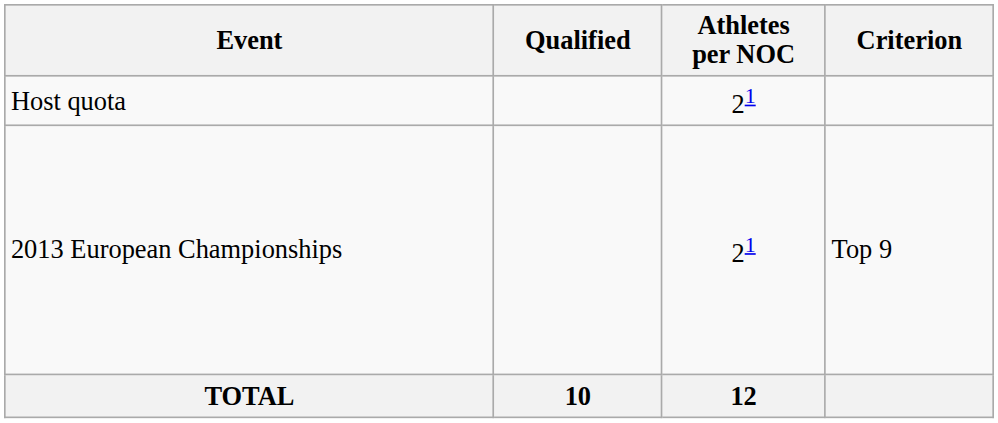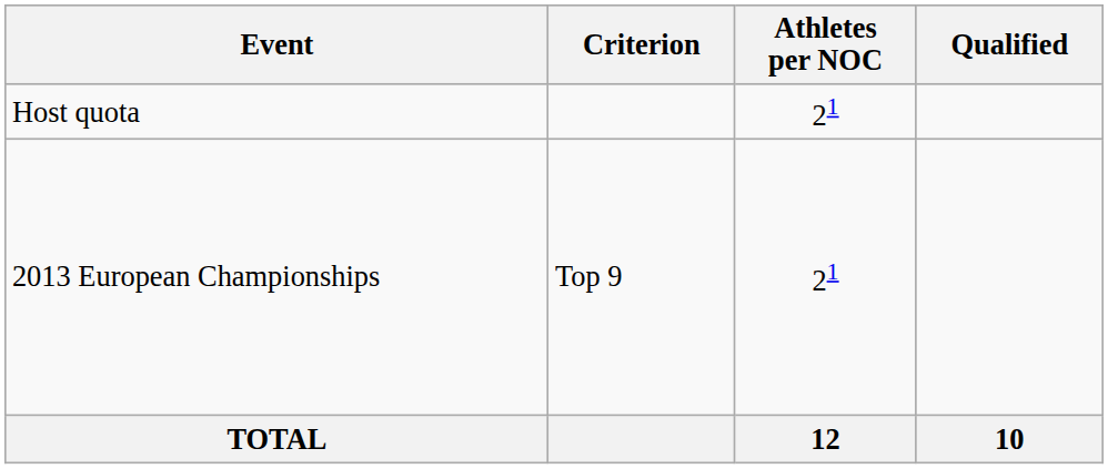columns swapped: Criterion <-> Qualified
